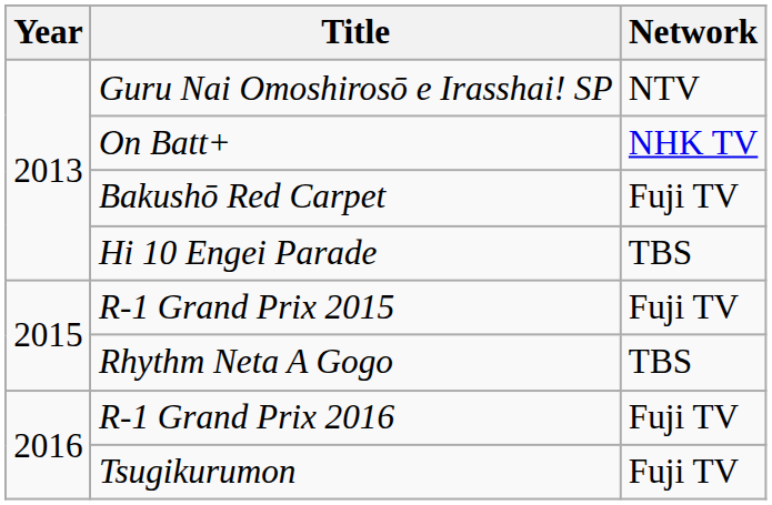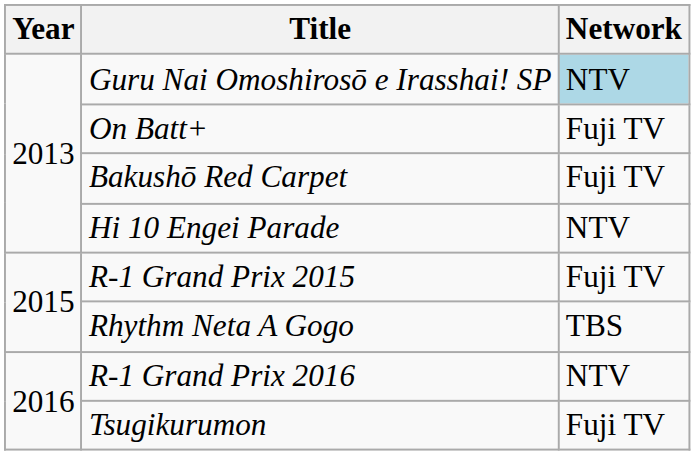Guru Nai Omoshirosō e Irasshai! SP | Network: no background -> lightblue background
On Batt+ | Network: NHK TV -> Fuji TV
Hi 10 Engei Parade | Network: TBS -> NTV
R-1 Grand Prix 2016 | Network: Fuji TV -> NTV
